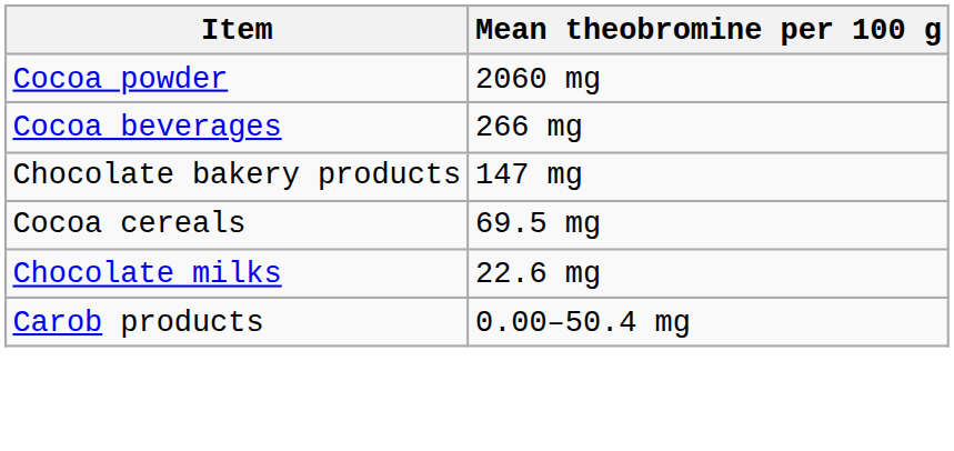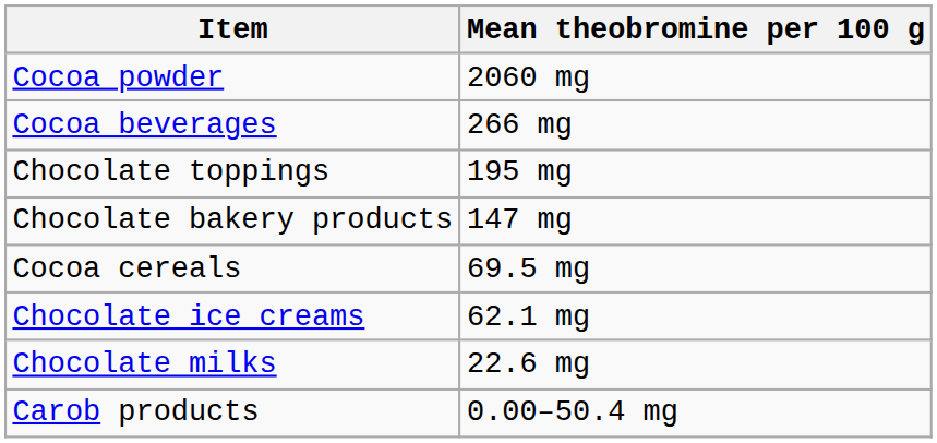+ row: Chocolate toppings | 195 mg
+ row: Chocolate ice creams | 62.1 mg
